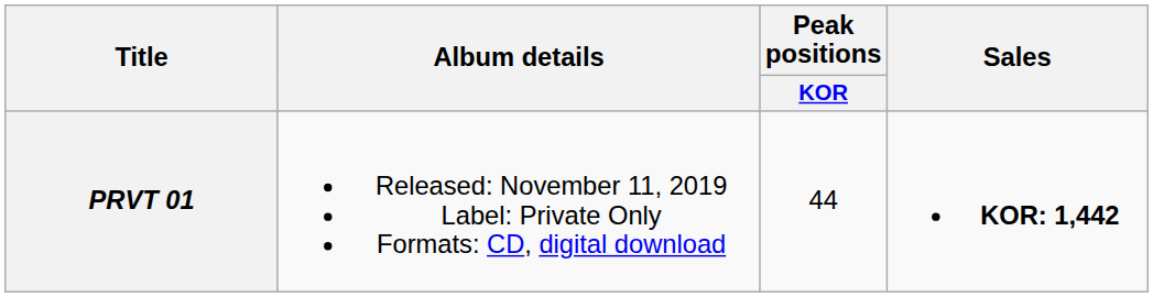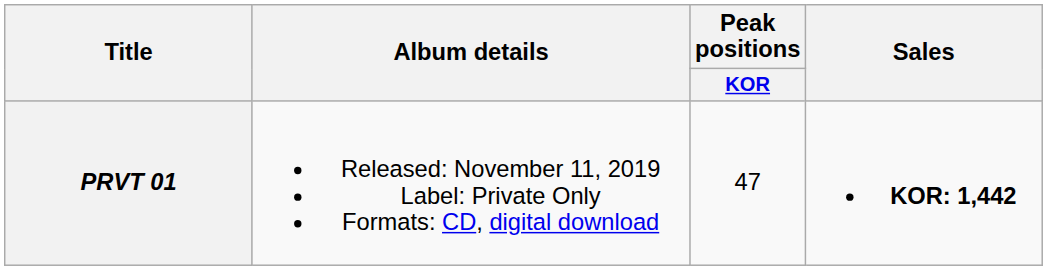PRVT 01 | Peak positions / KOR: 44 -> 47
